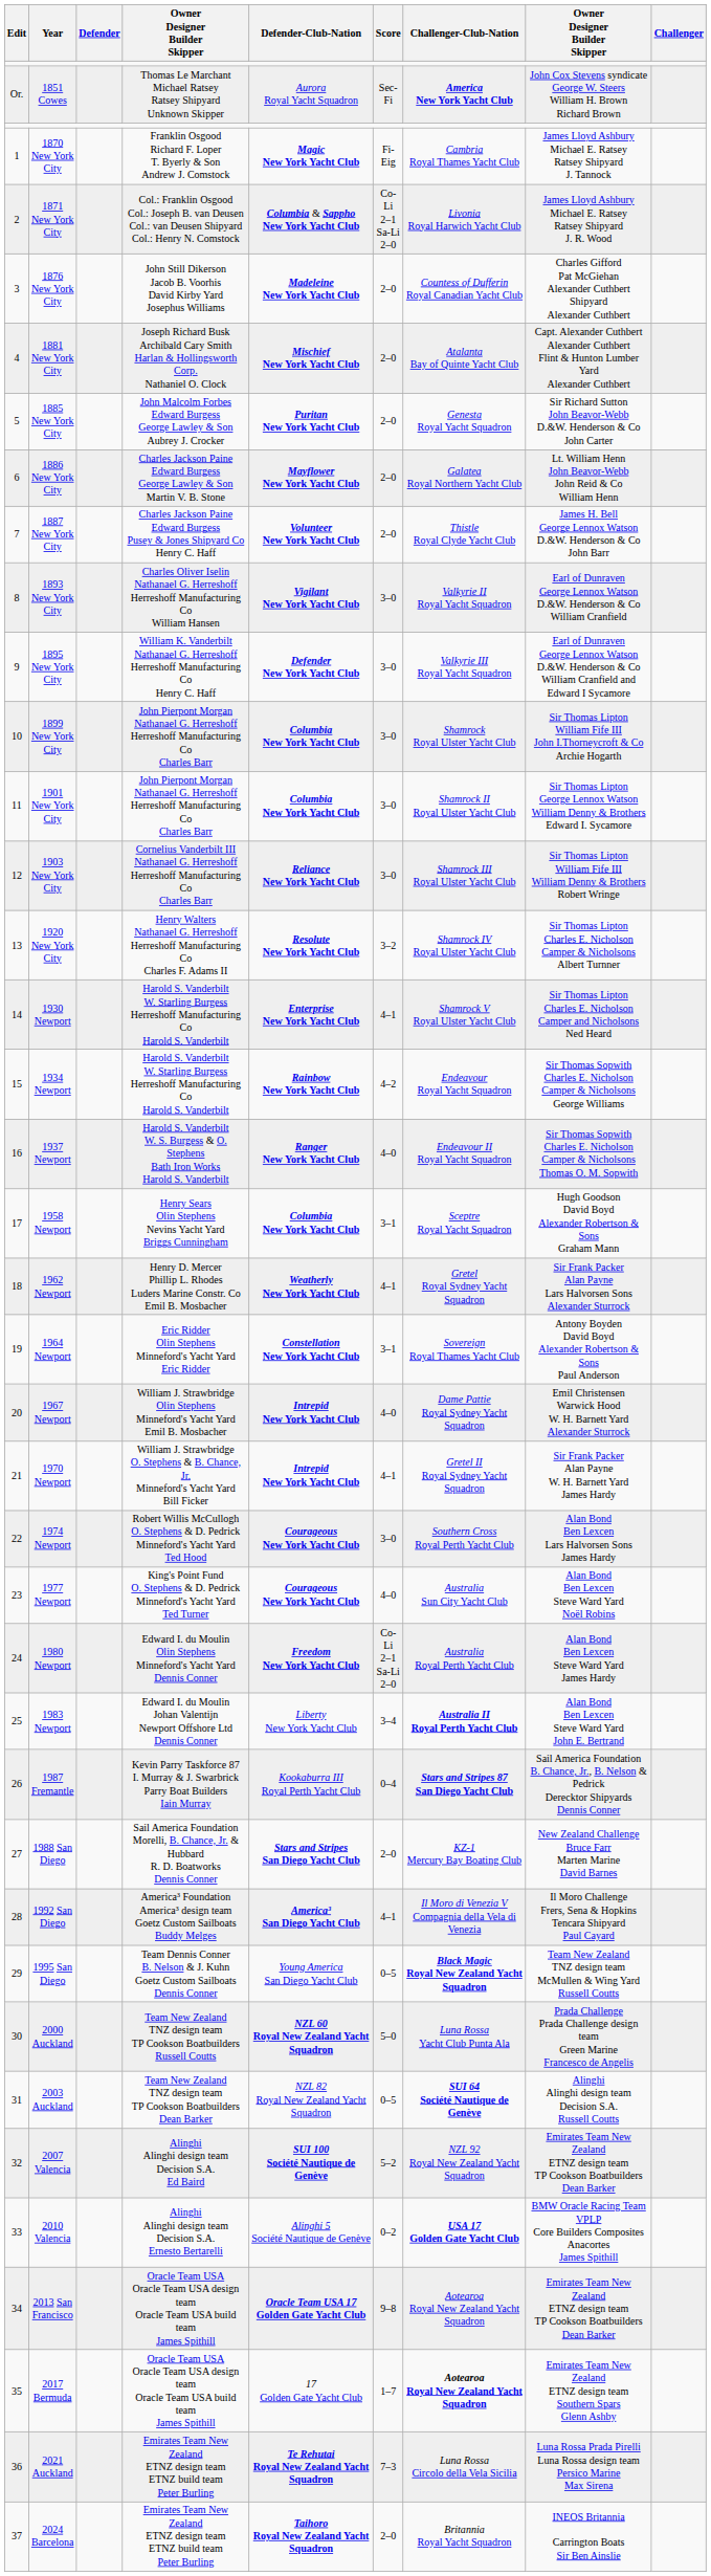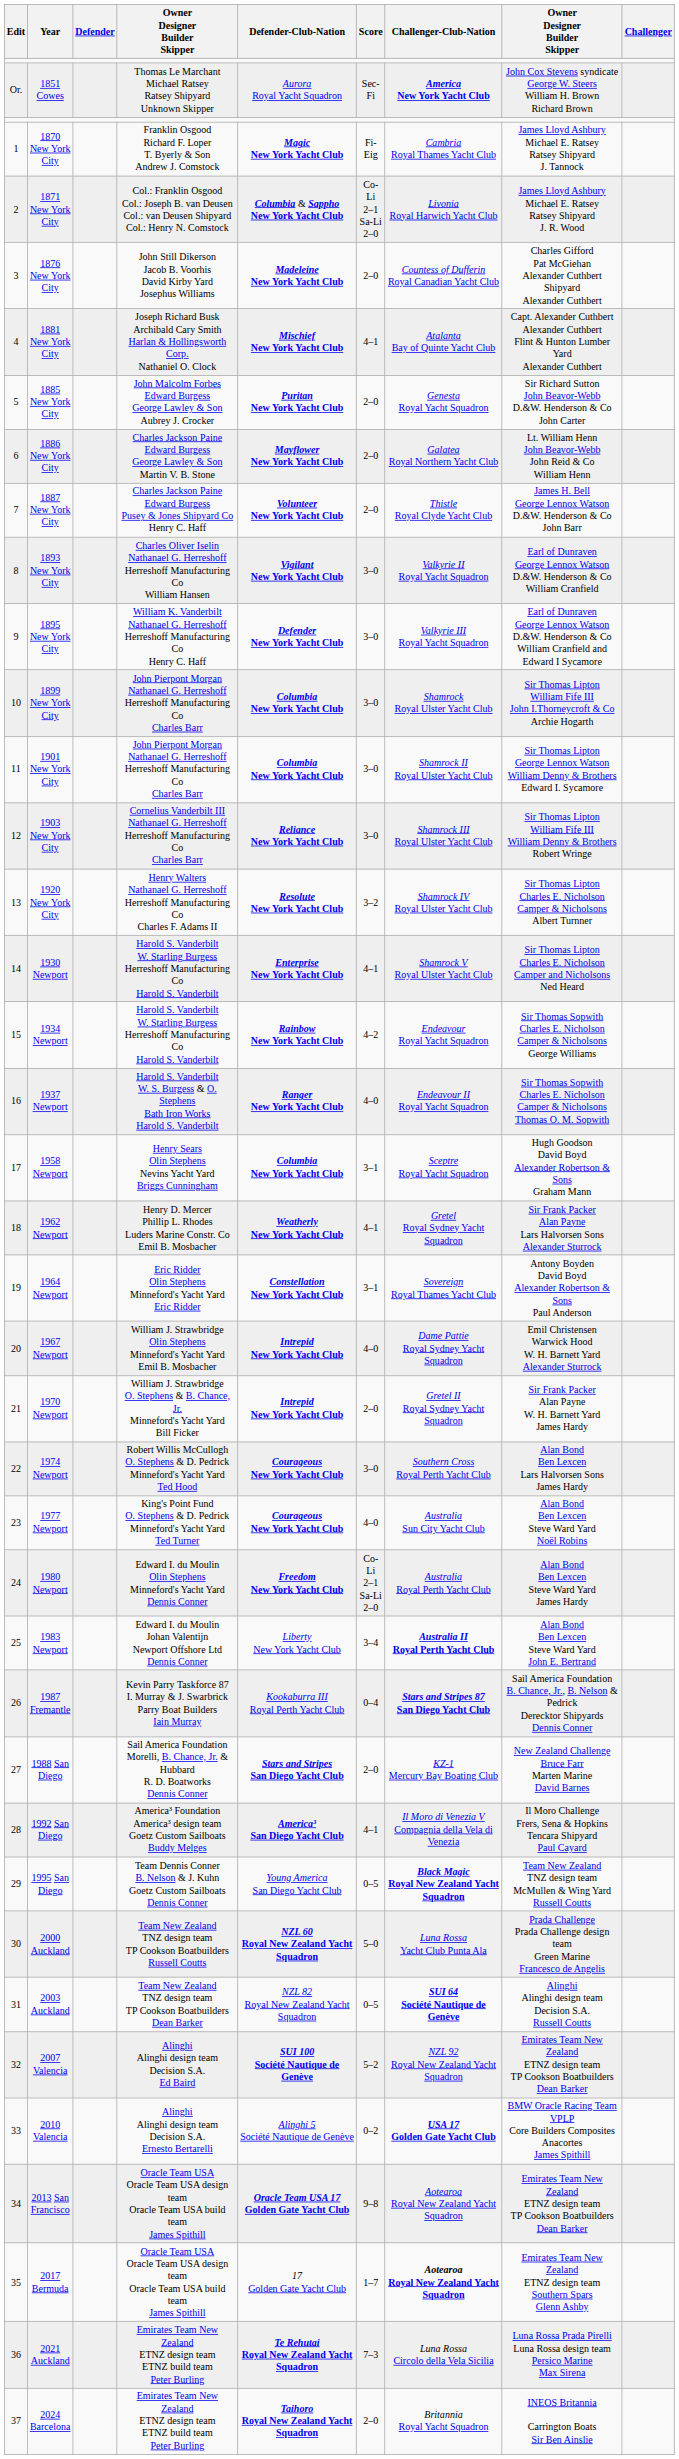1881 New York City | Score: 2–0 -> 4–1
1970 Newport | Score: 4–1 -> 2–0
